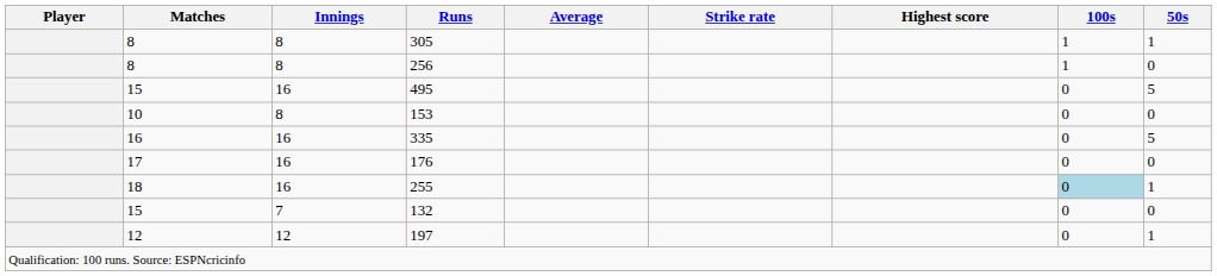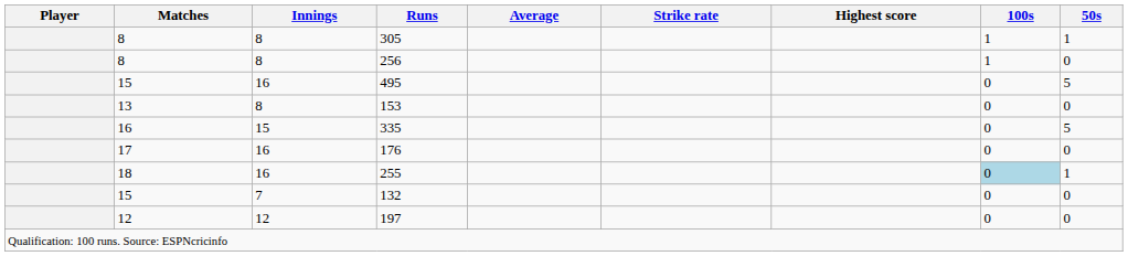153 | Matches: 10 -> 13
335 | Innings: 16 -> 15
197 | 50s: 1 -> 0
